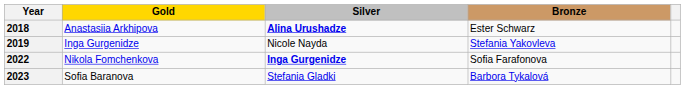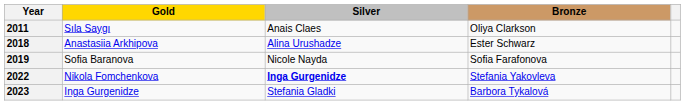+ row: 2011 | Sıla Saygı | Anais Claes | Oliya Clarkson
2018 | Silver: bold -> normal
2019 | Gold: Inga Gurgenidze -> Sofia Baranova
2019 | Bronze: Stefania Yakovleva -> Sofia Farafonova
2022 | Bronze: Sofia Farafonova -> Stefania Yakovleva
2023 | Gold: Sofia Baranova -> Inga Gurgenidze
